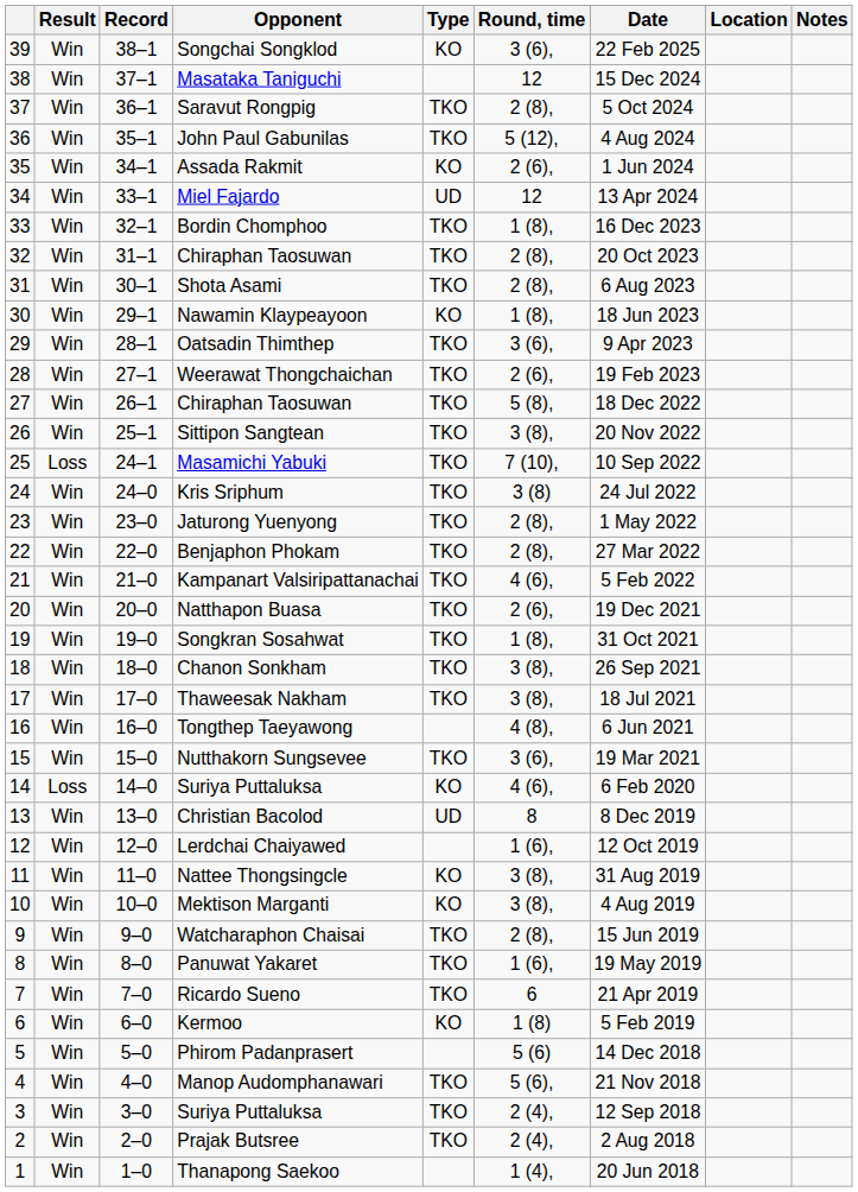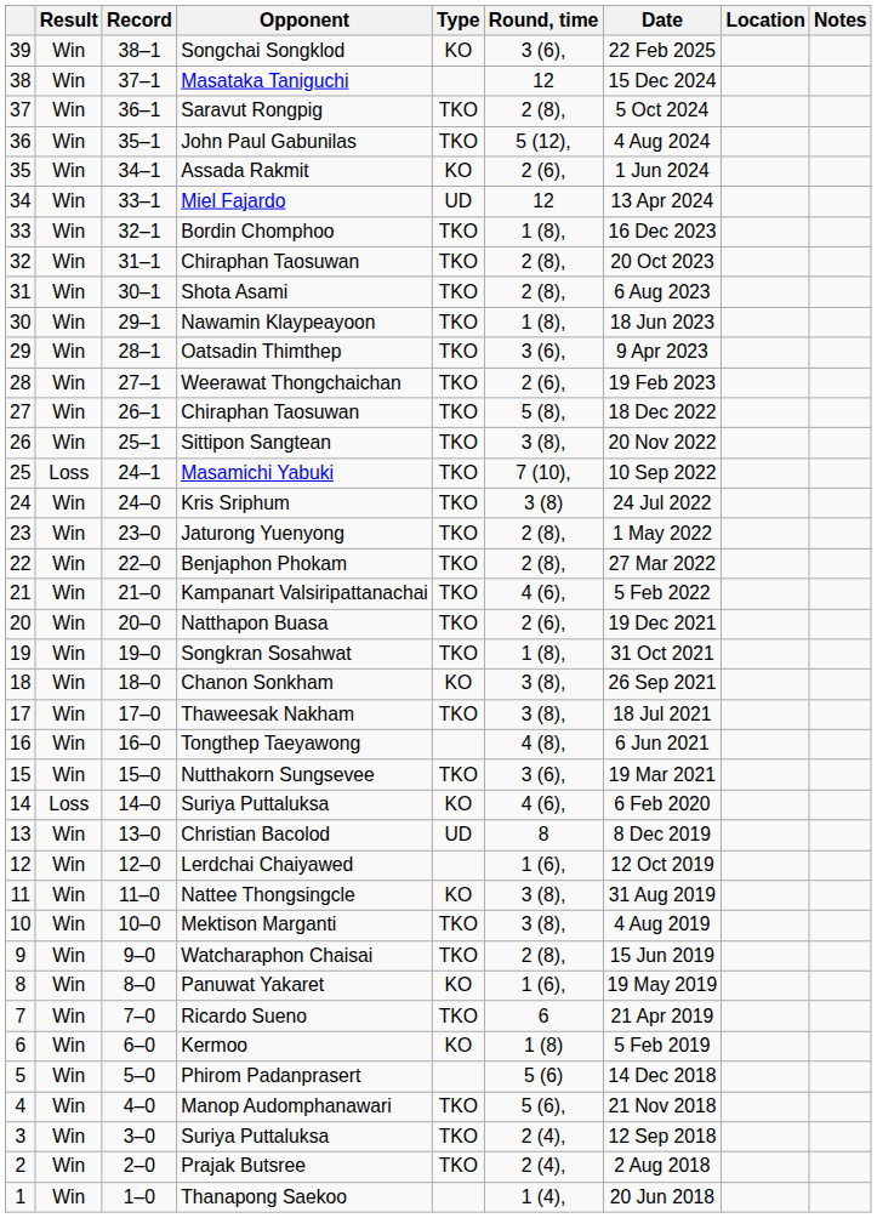Nawamin Klaypeayoon | Type: KO -> TKO
Chanon Sonkham | Type: TKO -> KO
Mektison Marganti | Type: KO -> TKO
Panuwat Yakaret | Type: TKO -> KO
